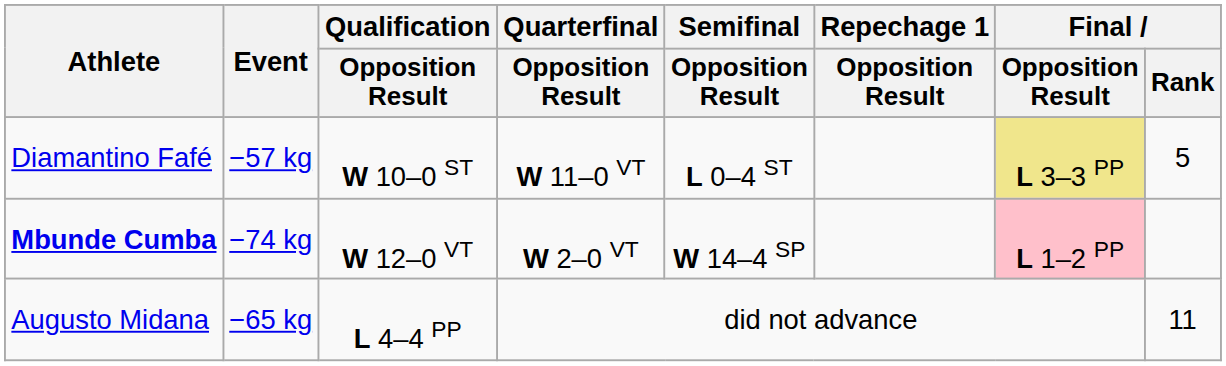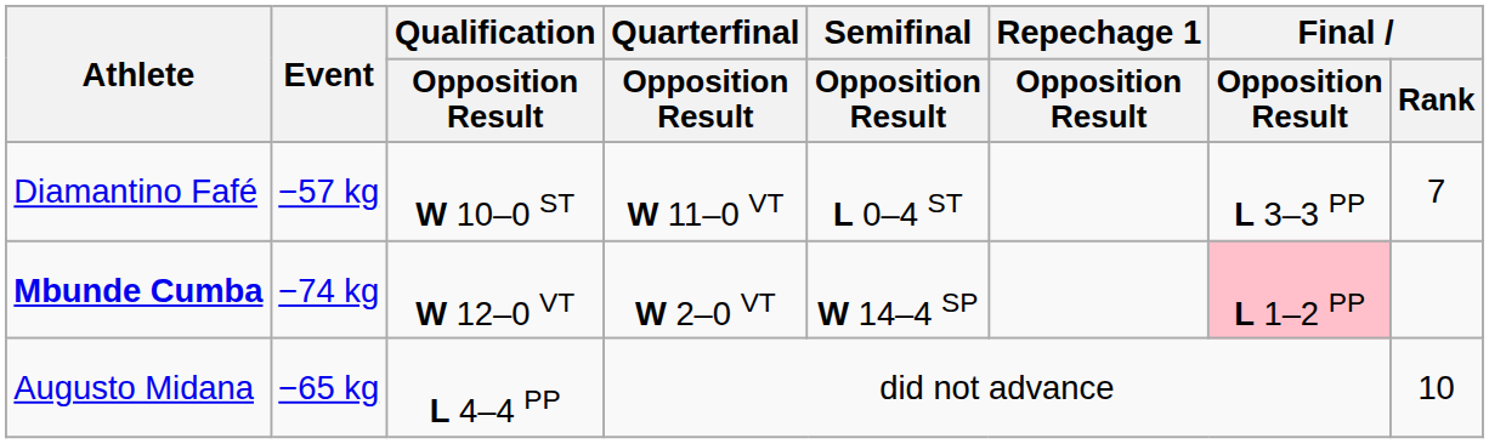Diamantino Fafé | Final / Opposition Result: khaki background -> no background
Diamantino Fafé | Final / Rank: 5 -> 7
Augusto Midana | Final / Rank: 11 -> 10
